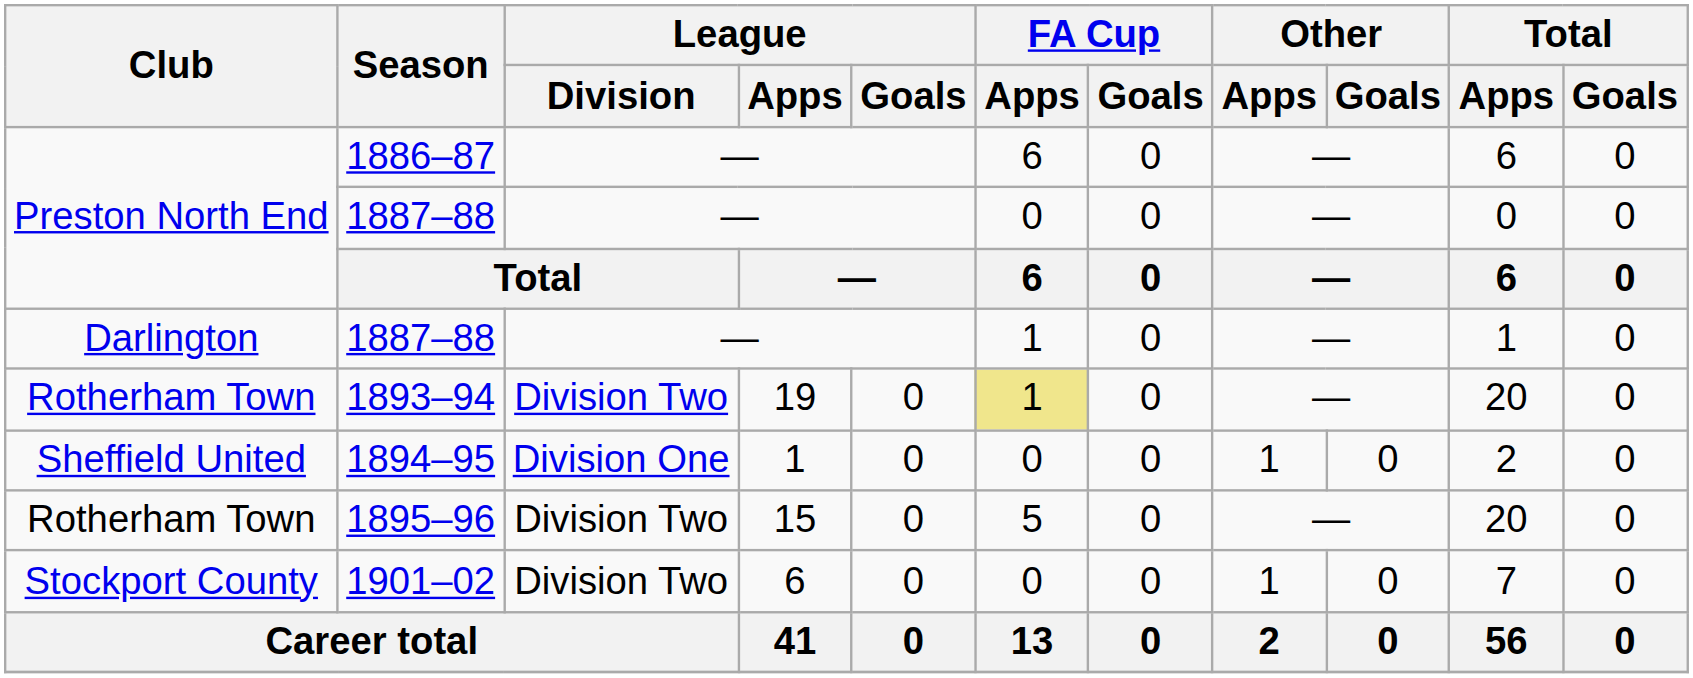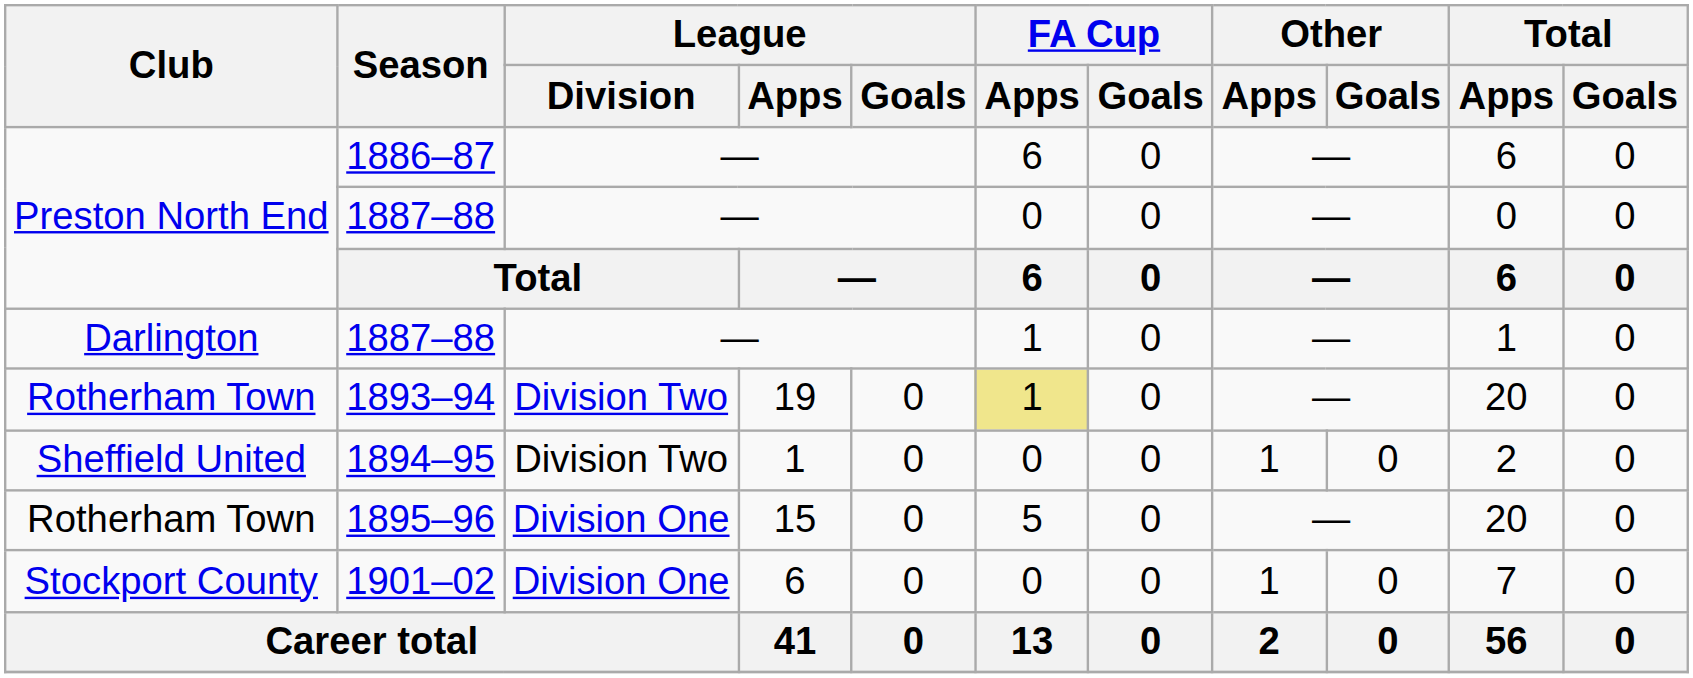1894–95 | League / Division: Division One -> Division Two
1895–96 | League / Division: Division Two -> Division One
1901–02 | League / Division: Division Two -> Division One
